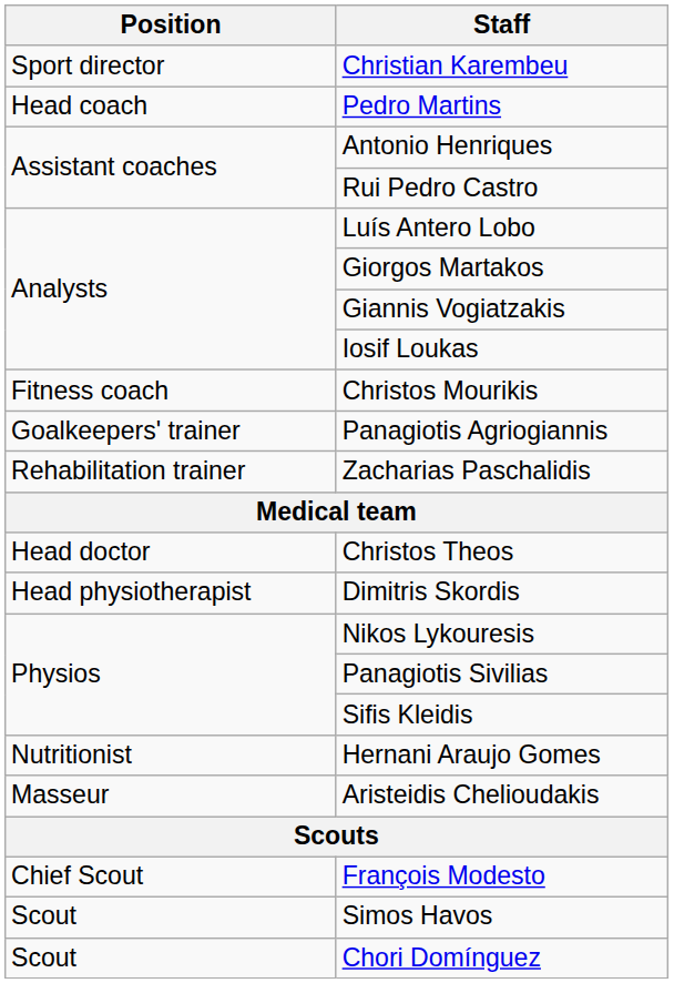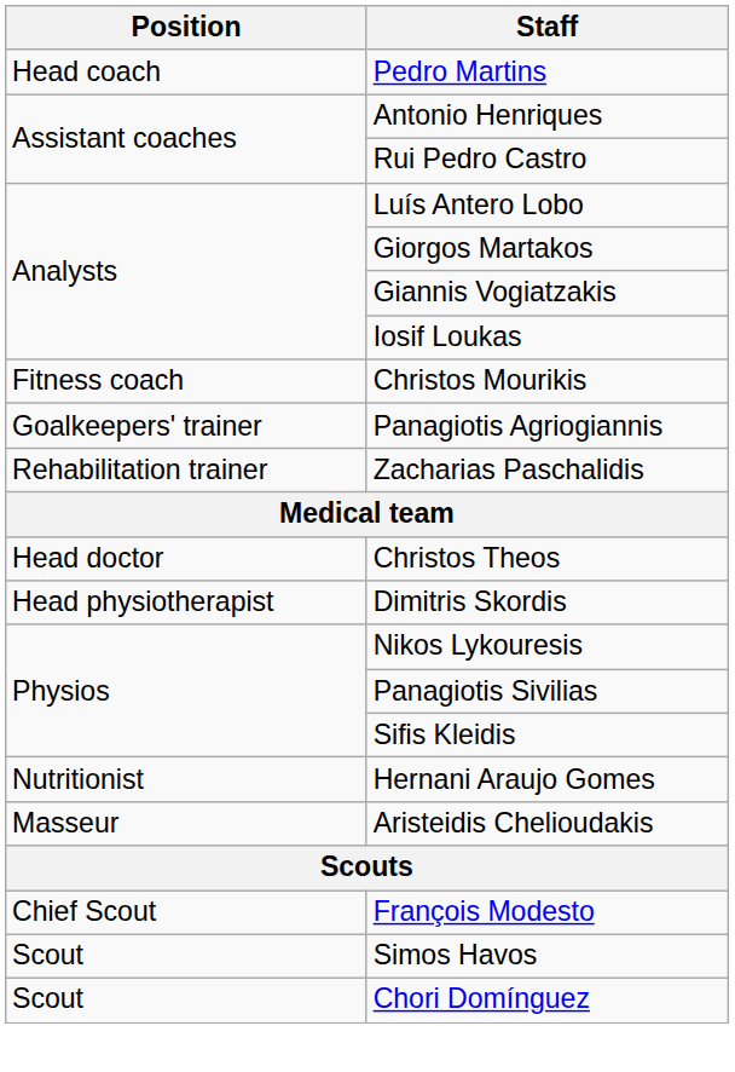- row: Sport director | Christian Karembeu
